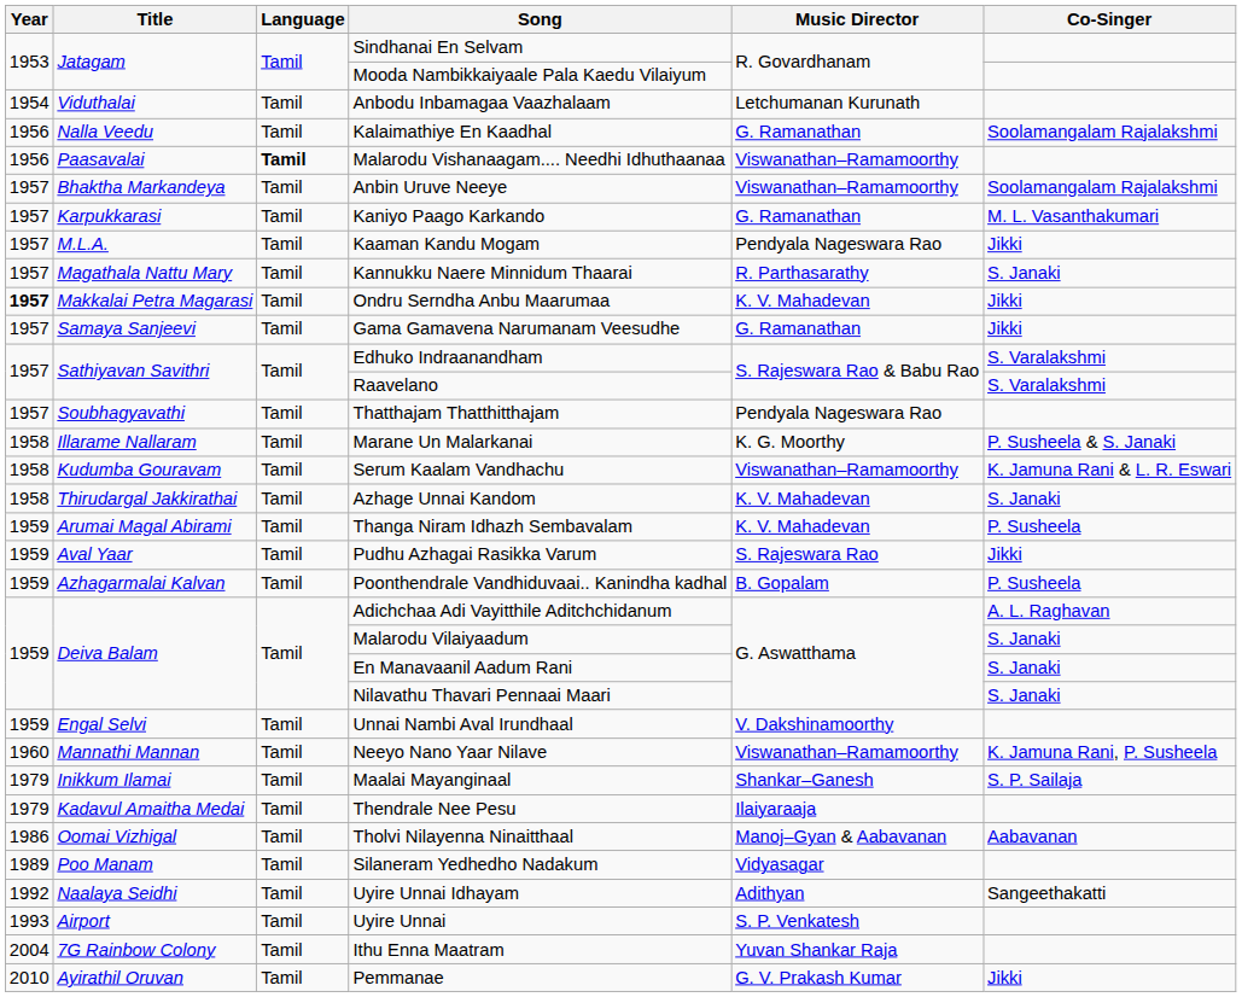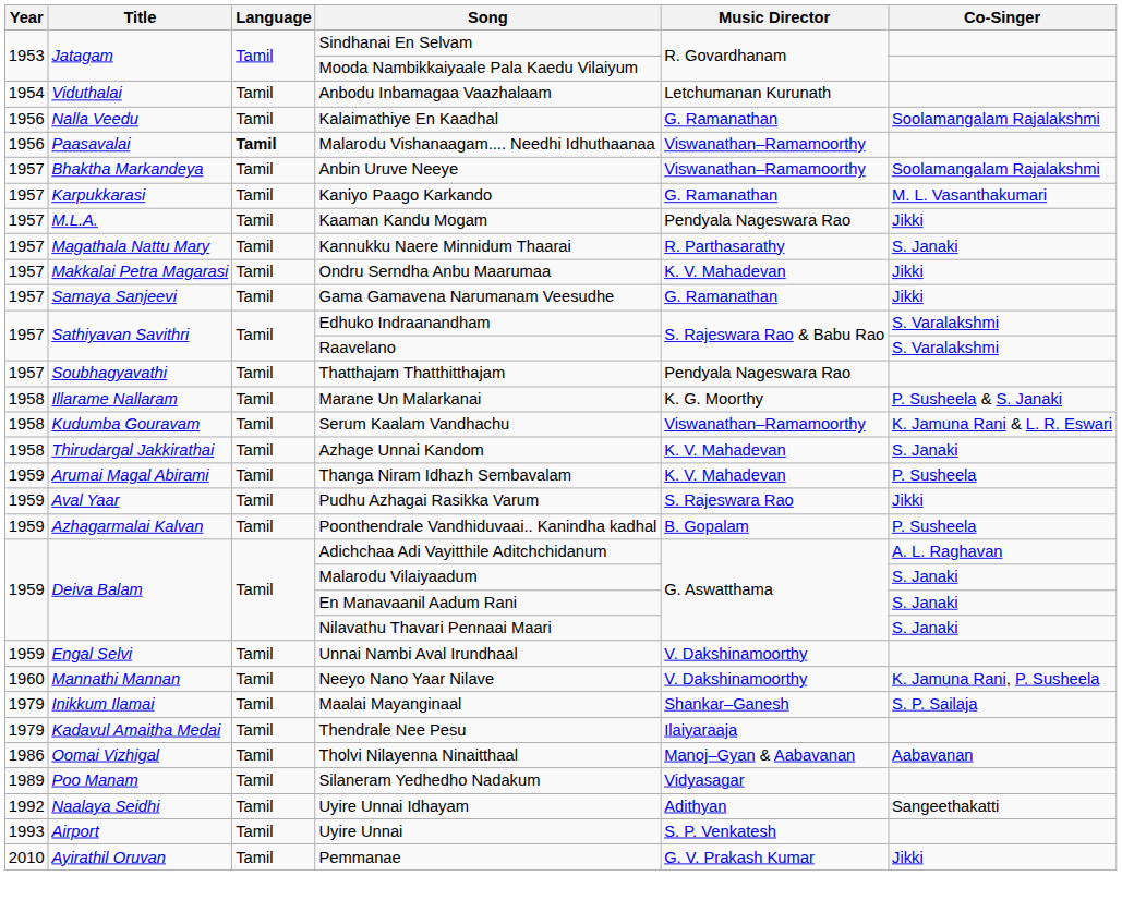Ondru Serndha Anbu Maarumaa | Year: bold -> normal
Neeyo Nano Yaar Nilave | Music Director: Viswanathan–Ramamoorthy -> V. Dakshinamoorthy
- row: 2004 | 7G Rainbow Colony | Tamil | Ithu Enna Maatram | Yuvan Shankar Raja
